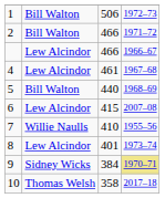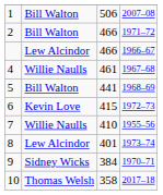1 | column 4: 1972–73 -> 2007–08
4 | column 2: Lew Alcindor -> Willie Naulls
5 | column 3: 440 -> 441
6 | column 2: Lew Alcindor -> Kevin Love
6 | column 4: 2007–08 -> 1972–73
9 | column 4: khaki background -> no background
